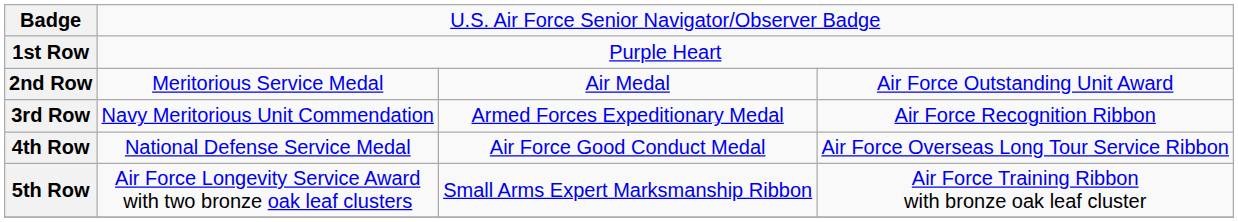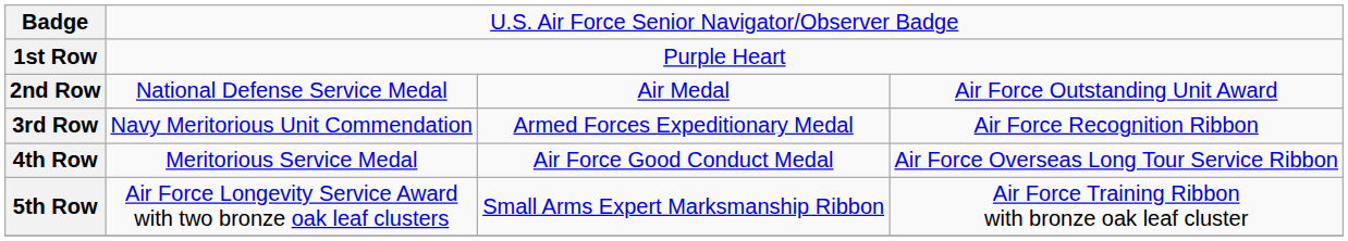2nd Row | column 2: Meritorious Service Medal -> National Defense Service Medal
4th Row | column 2: National Defense Service Medal -> Meritorious Service Medal
